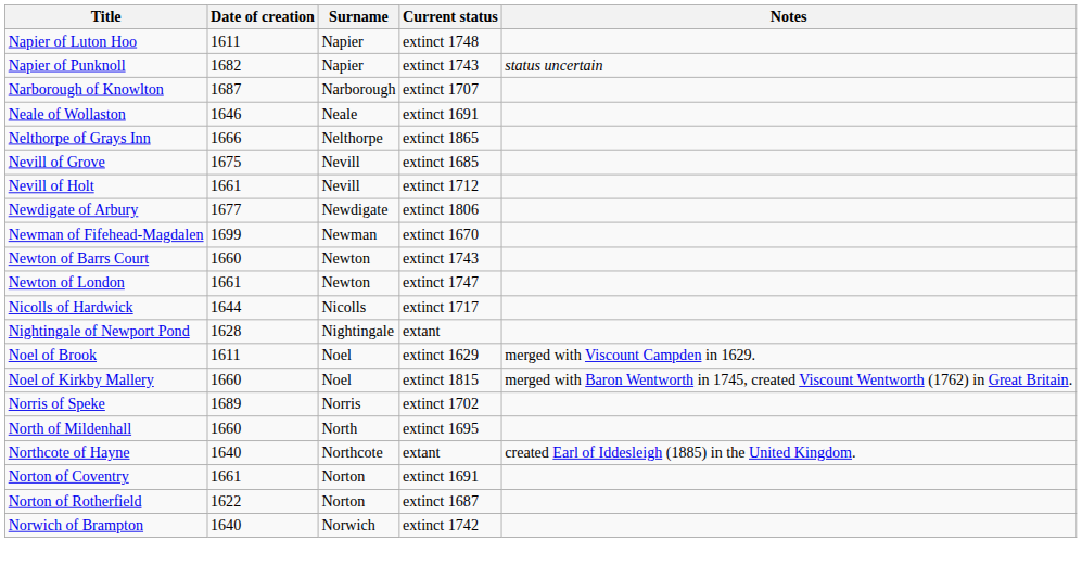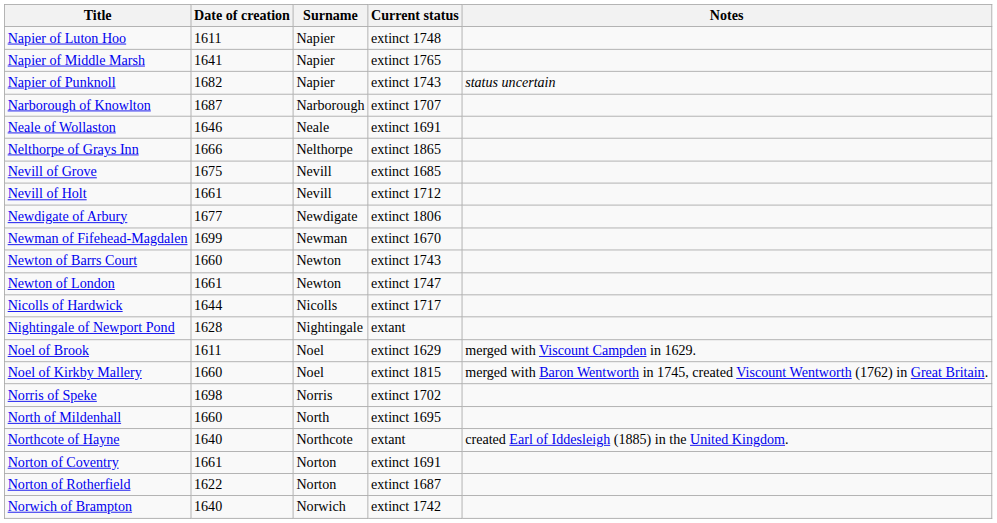+ row: Napier of Middle Marsh | 1641 | Napier | extinct 1765
Norris of Speke | Date of creation: 1689 -> 1698
